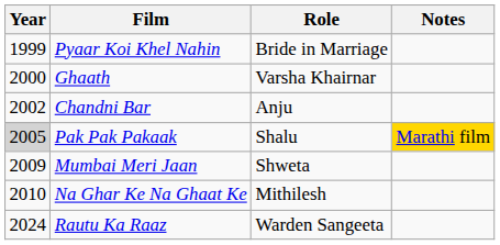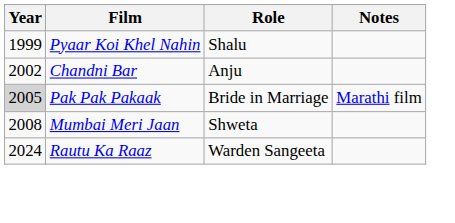Pyaar Koi Khel Nahin | Role: Bride in Marriage -> Shalu
- row: 2000 | Ghaath | Varsha Khairnar
Pak Pak Pakaak | Role: Shalu -> Bride in Marriage
Pak Pak Pakaak | Notes: gold background -> no background
Mumbai Meri Jaan | Year: 2009 -> 2008
- row: 2010 | Na Ghar Ke Na Ghaat Ke | Mithilesh
